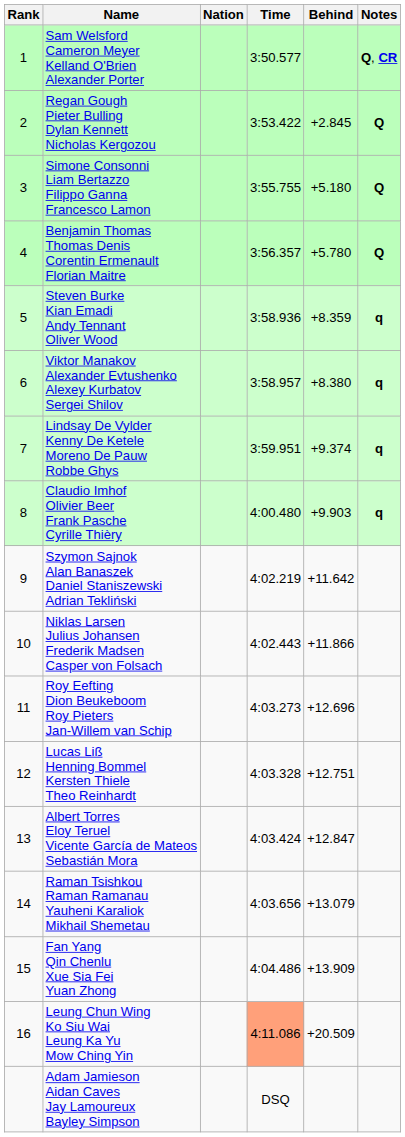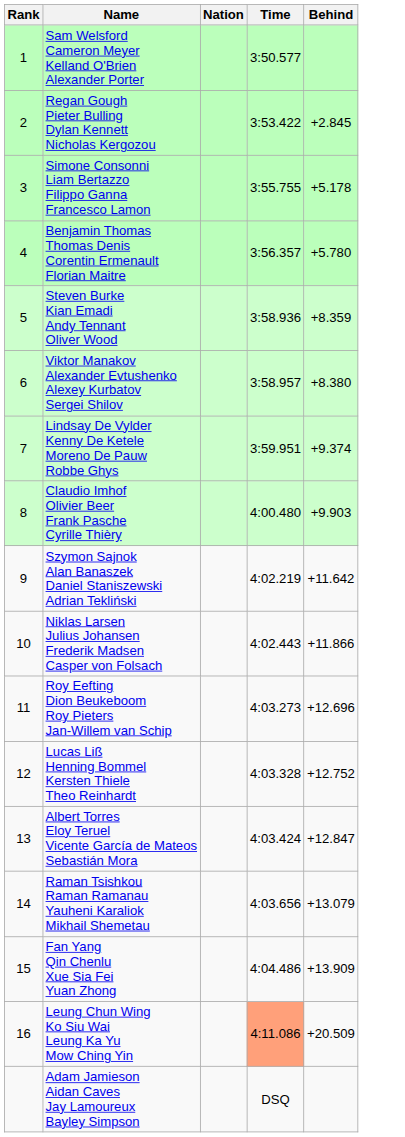- column: Notes | Q, CR | Q | Q | Q | q | q | q | q
Simone Consonni Liam Bertazzo Filippo Ganna Francesco Lamon | Behind: +5.180 -> +5.178
Lucas Liß Henning Bommel Kersten Thiele Theo Reinhardt | Behind: +12.751 -> +12.752
